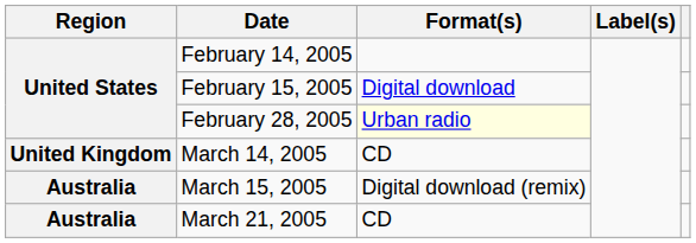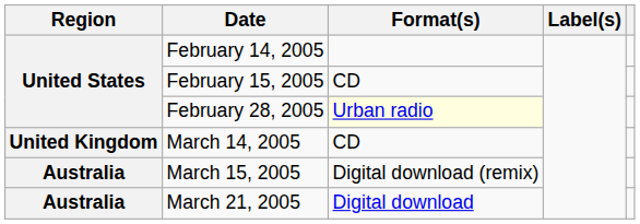February 15, 2005 | Format(s): Digital download -> CD
March 21, 2005 | Format(s): CD -> Digital download
